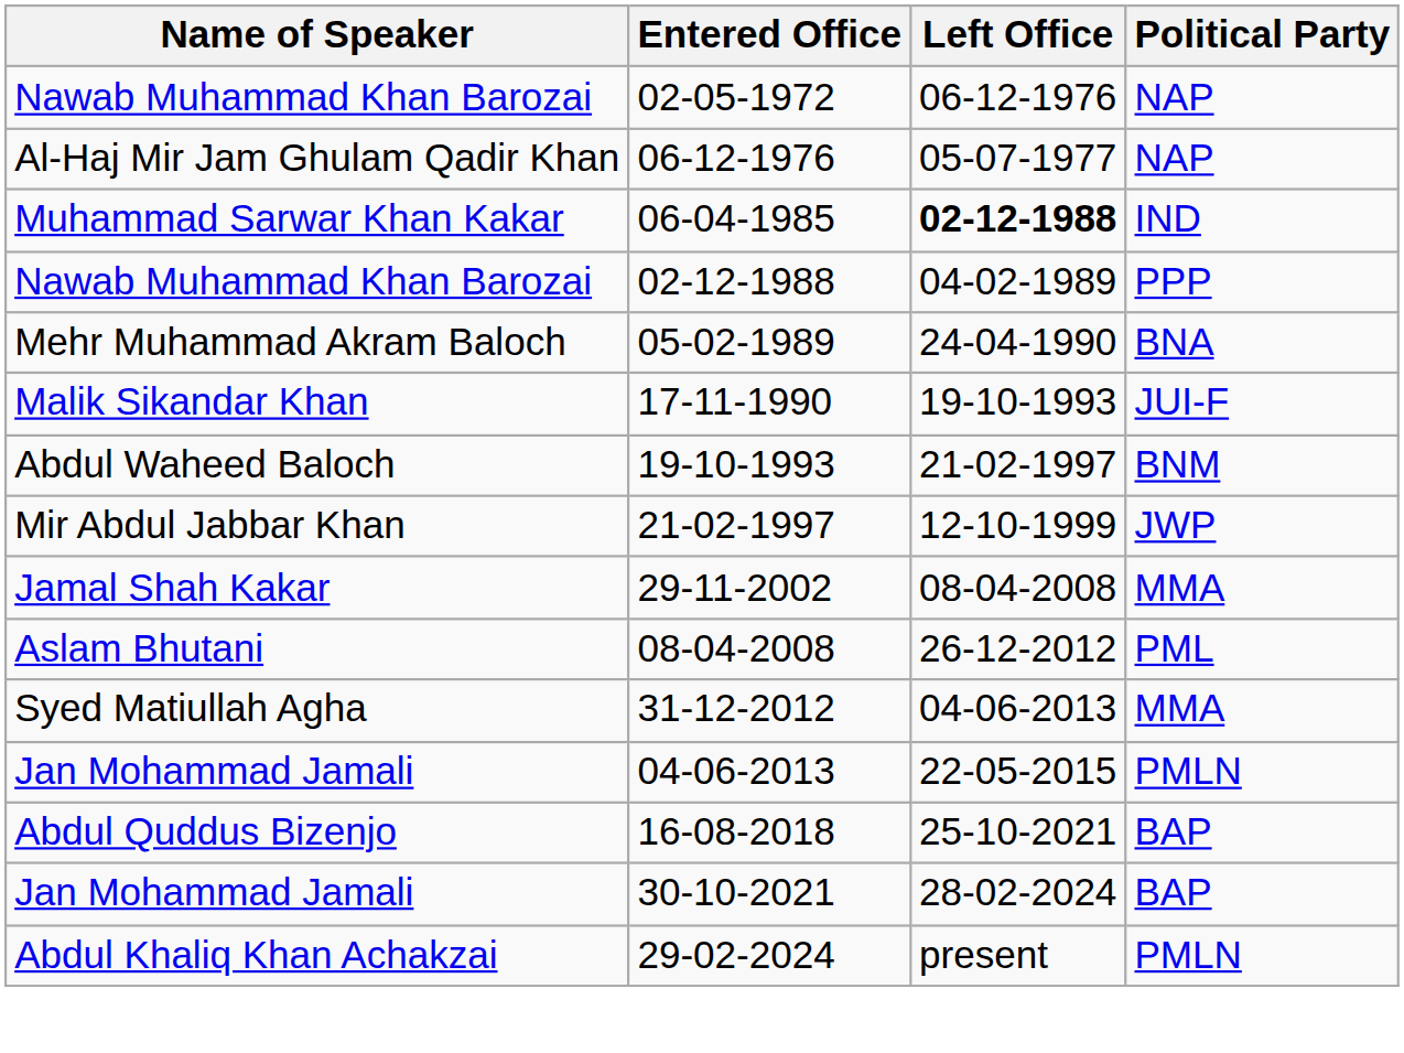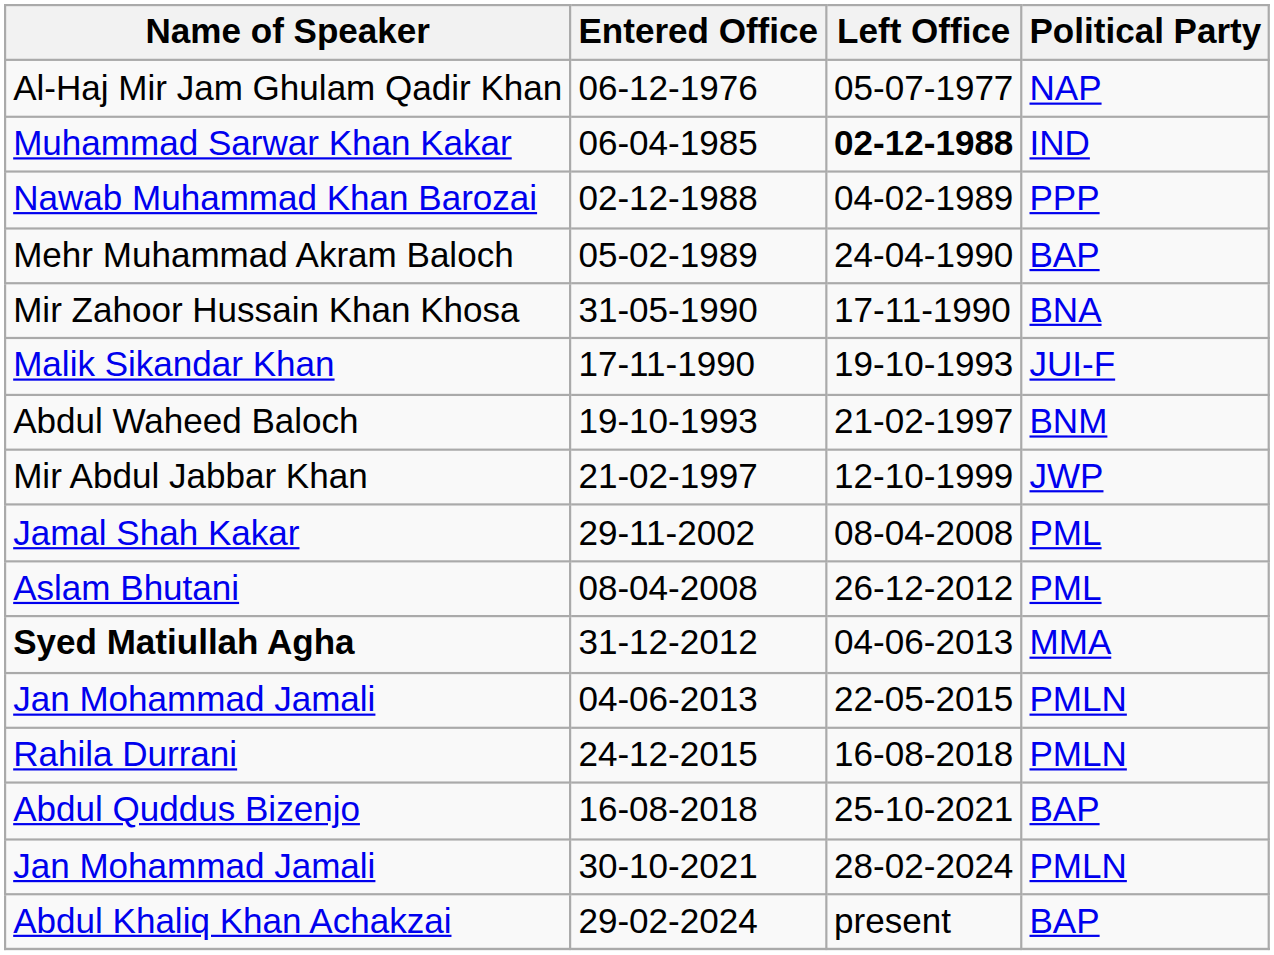- row: Nawab Muhammad Khan Barozai | 02-05-1972 | 06-12-1976 | NAP
05-02-1989 | Political Party: BNA -> BAP
+ row: Mir Zahoor Hussain Khan Khosa | 31-05-1990 | 17-11-1990 | BNA
29-11-2002 | Political Party: MMA -> PML
31-12-2012 | Name of Speaker: normal -> bold
+ row: Rahila Durrani | 24-12-2015 | 16-08-2018 | PMLN
30-10-2021 | Political Party: BAP -> PMLN
29-02-2024 | Political Party: PMLN -> BAP
